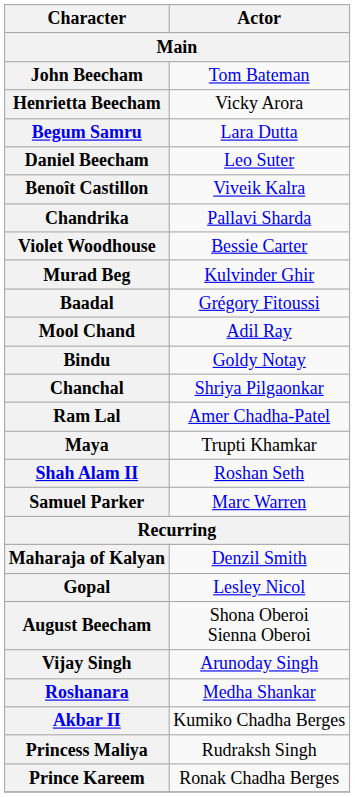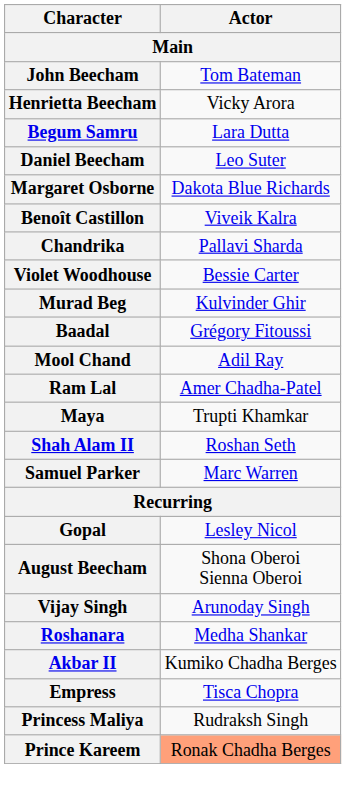+ row: Margaret Osborne | Dakota Blue Richards
- row: Bindu | Goldy Notay
- row: Chanchal | Shriya Pilgaonkar
- row: Maharaja of Kalyan | Denzil Smith
+ row: Empress | Tisca Chopra
Prince Kareem | Actor: no background -> lightsalmon background
